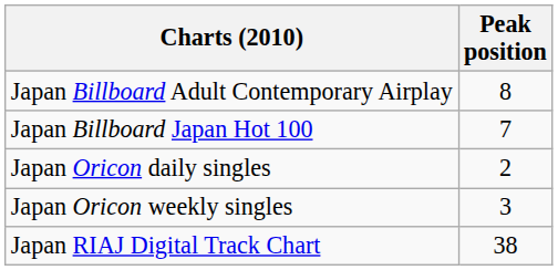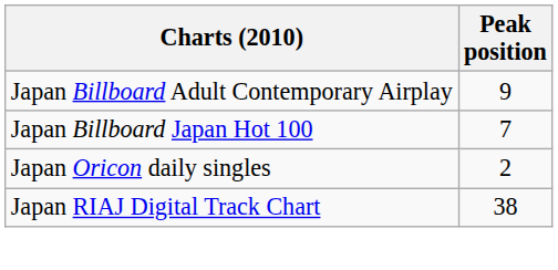Japan Billboard Adult Contemporary Airplay | Peak position: 8 -> 9
- row: Japan Oricon weekly singles | 3
